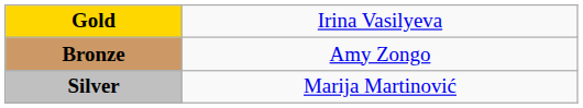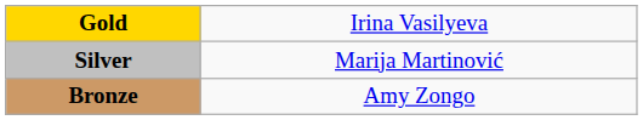rows swapped: Silver <-> Bronze
